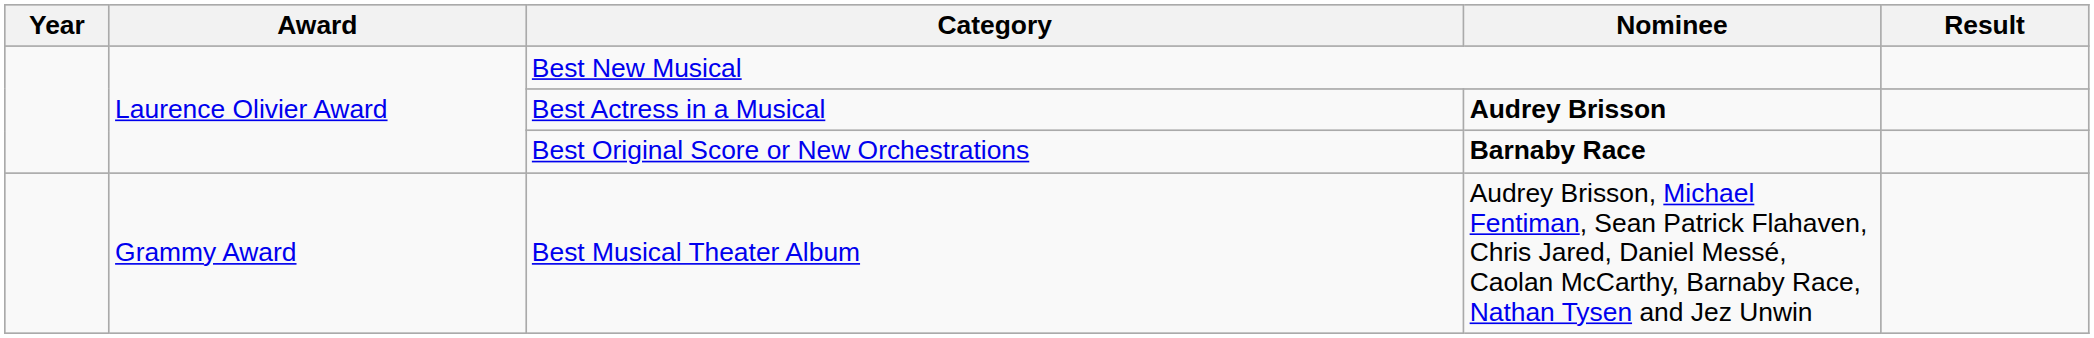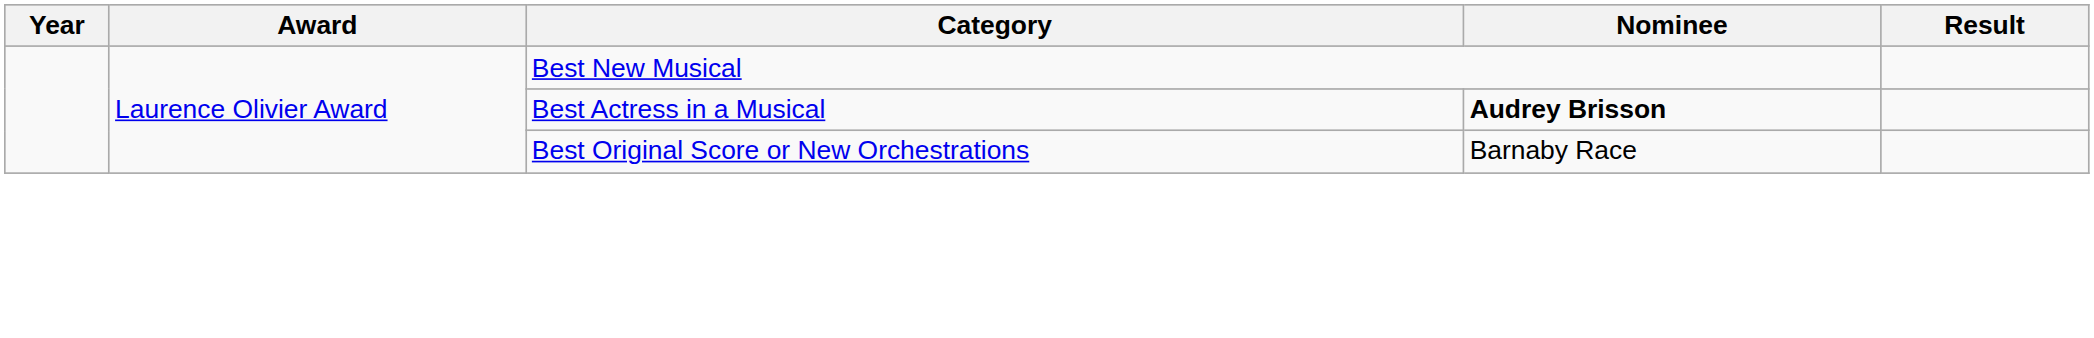Best Original Score or New Orchestrations | Nominee: bold -> normal
- row: Grammy Award | Best Musical Theater Album | Audrey Brisson, Michael Fentiman, Sean Patrick Flahaven, Chris Jared, Daniel Messé, Caolan McCarthy, Barnaby Race, Nathan Tysen and Jez Unwin
